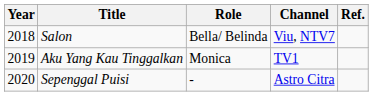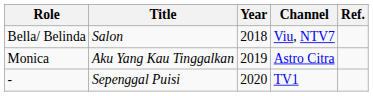columns swapped: Year <-> Role
Aku Yang Kau Tinggalkan | Channel: TV1 -> Astro Citra
Sepenggal Puisi | Channel: Astro Citra -> TV1
